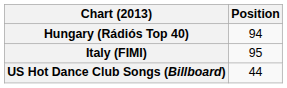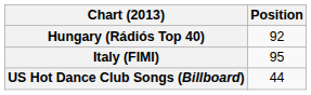Hungary (Rádiós Top 40) | Position: 94 -> 92
